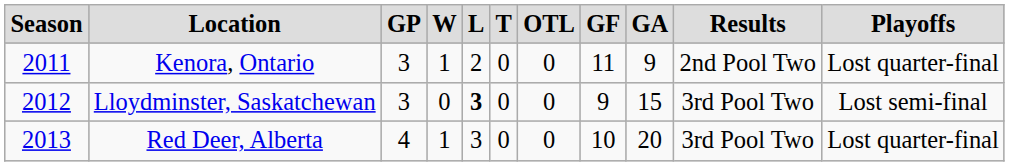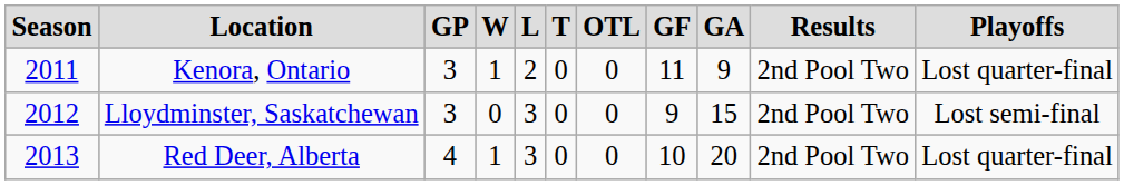Lloydminster, Saskatchewan | L: bold -> normal
Lloydminster, Saskatchewan | Results: 3rd Pool Two -> 2nd Pool Two
Red Deer, Alberta | Results: 3rd Pool Two -> 2nd Pool Two
